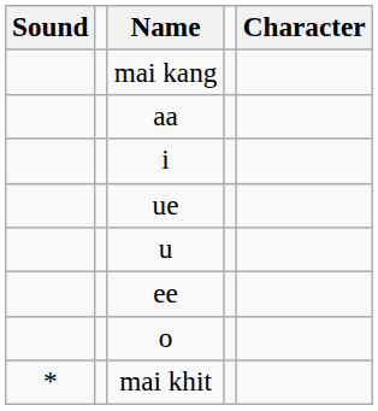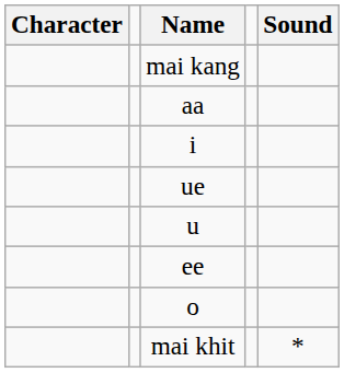columns swapped: Character <-> Sound
